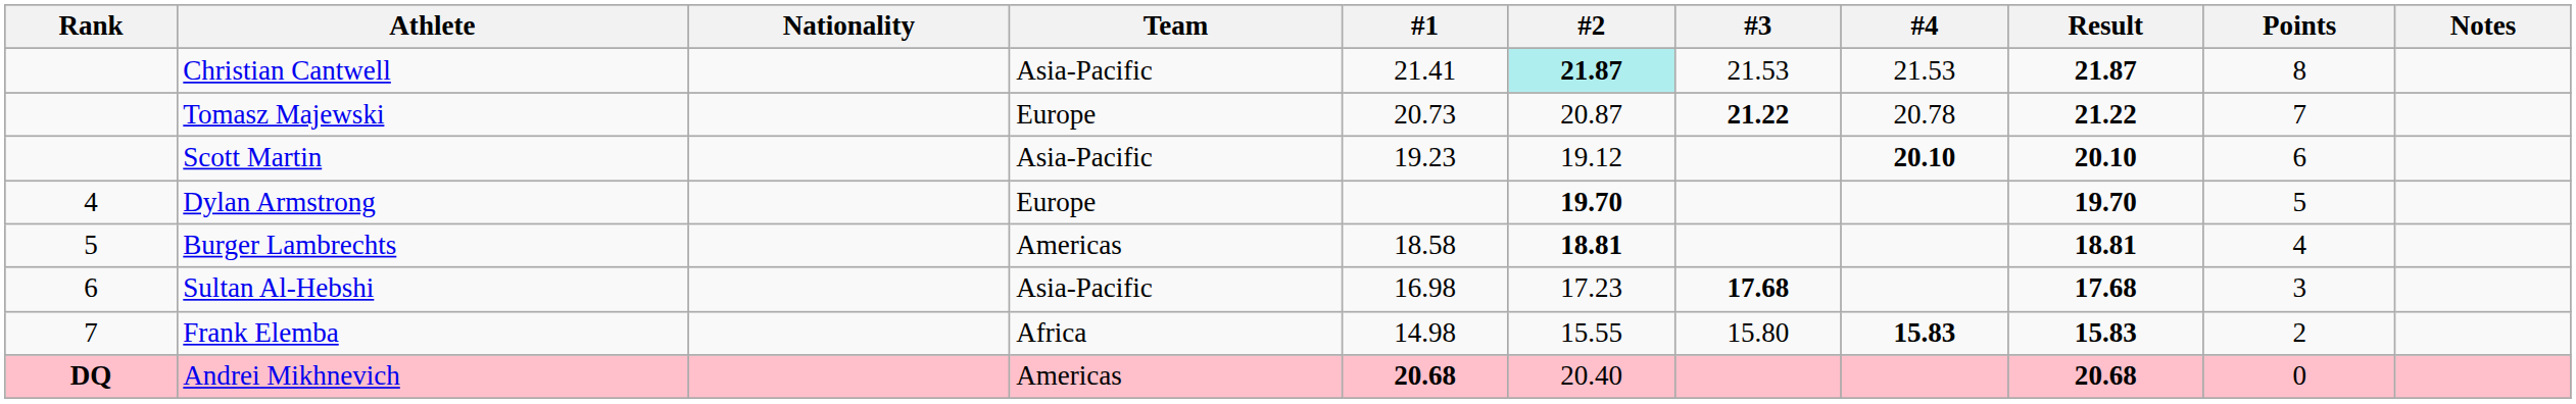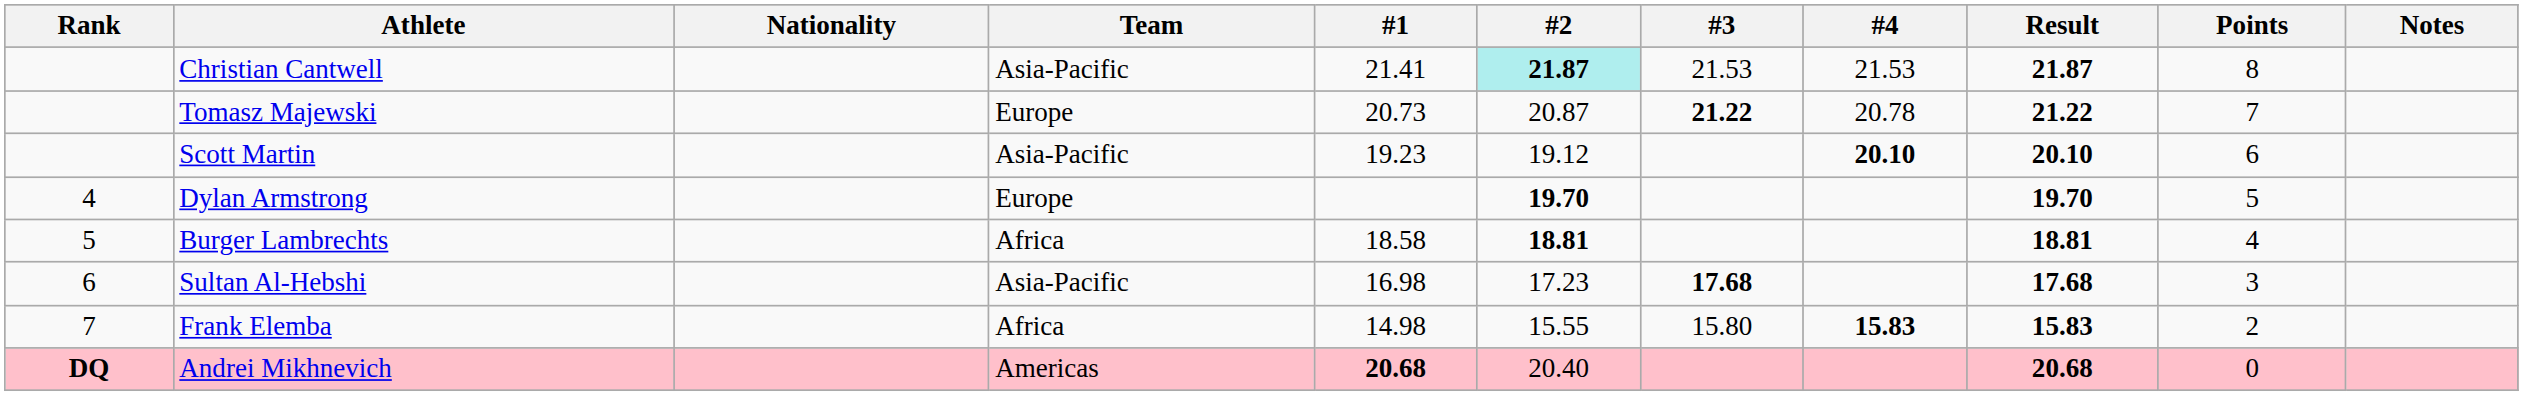Burger Lambrechts | Team: Americas -> Africa
